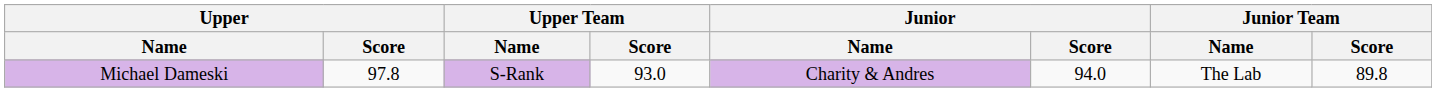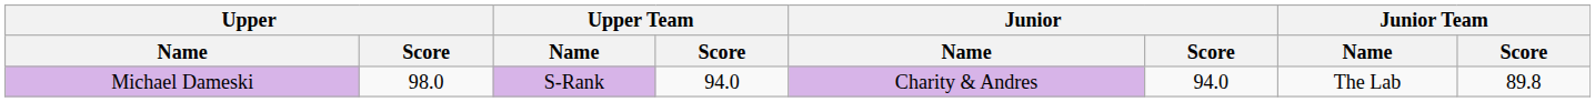Michael Dameski | Upper / Score: 97.8 -> 98.0
Michael Dameski | Upper Team / Score: 93.0 -> 94.0
